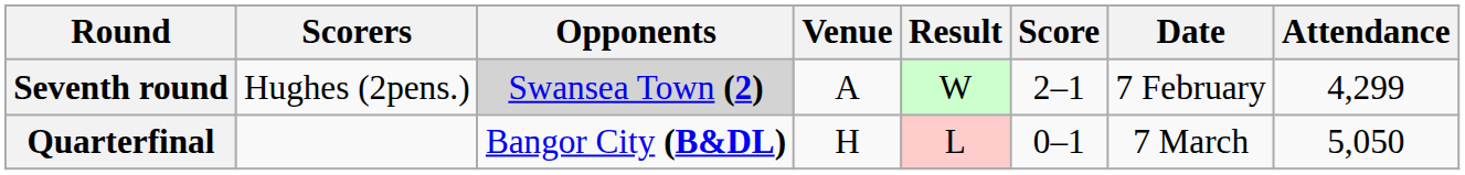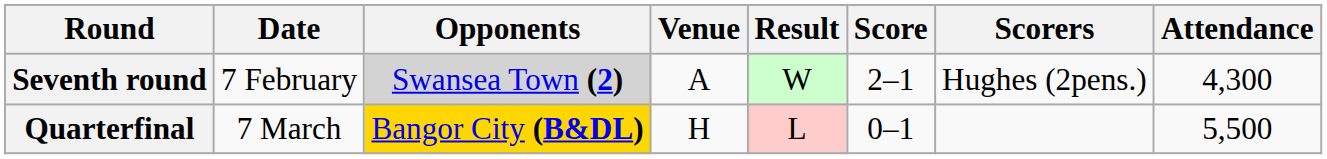columns swapped: Date <-> Scorers
Seventh round | Attendance: 4,299 -> 4,300
Quarterfinal | Opponents: no background -> gold background
Quarterfinal | Attendance: 5,050 -> 5,500
